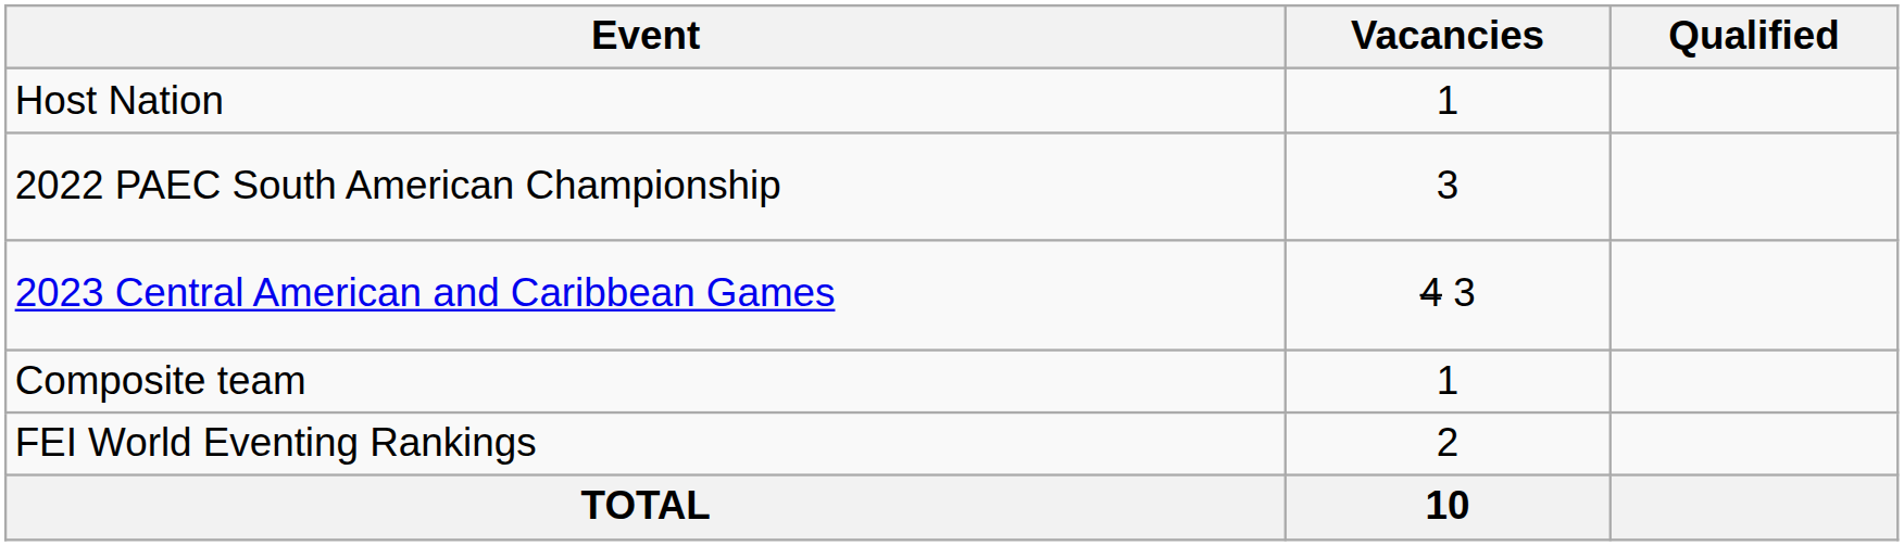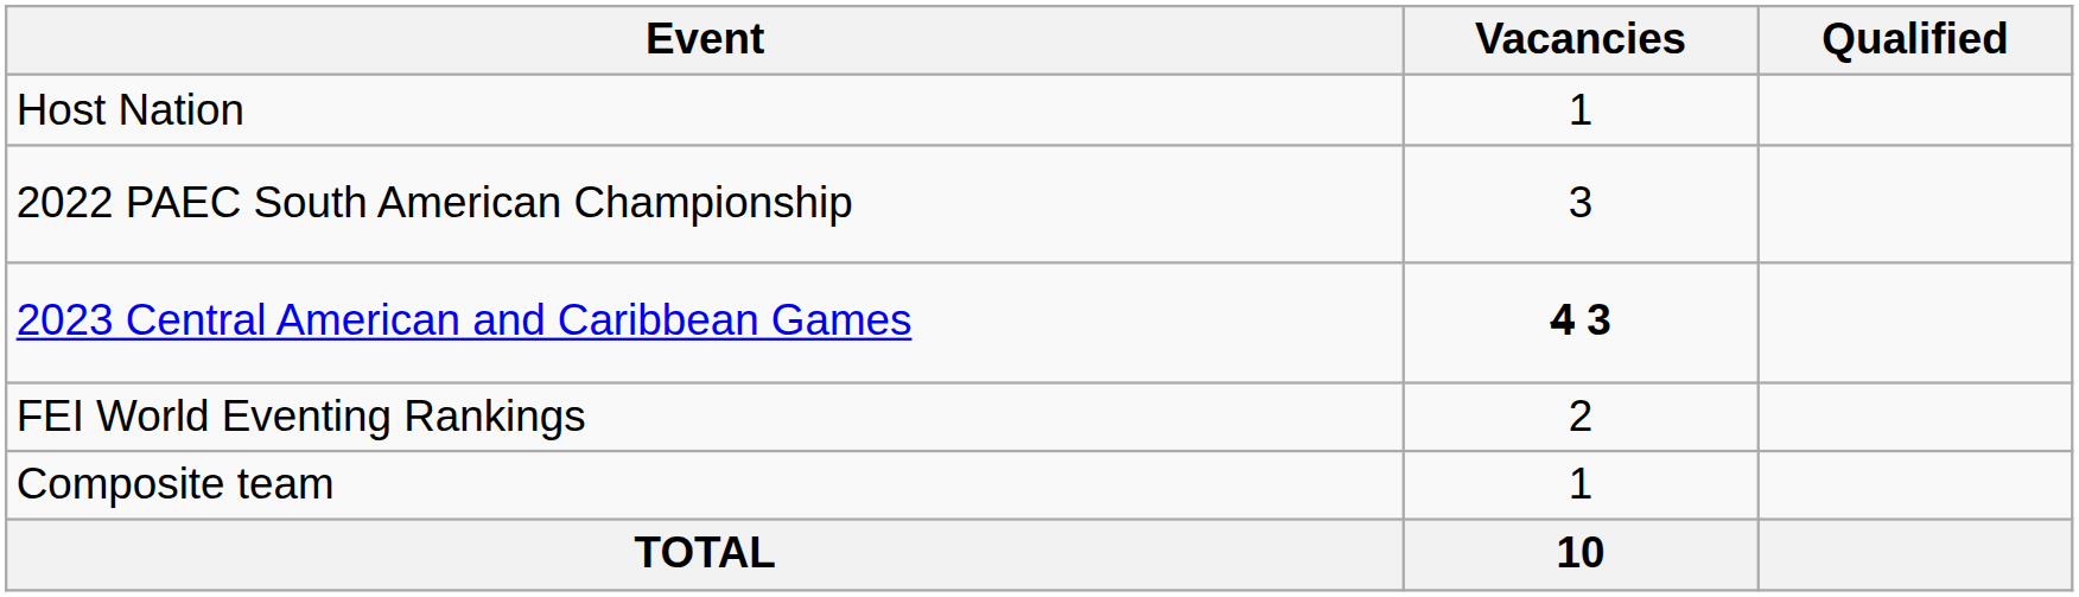2023 Central American and Caribbean Games | Vacancies: normal -> bold
rows swapped: FEI World Eventing Rankings <-> Composite team
